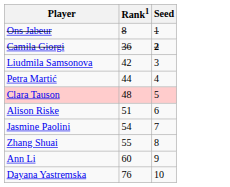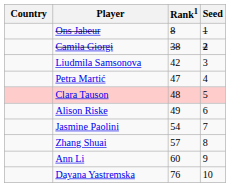+ column: Country
Camila Giorgi | Rank1: 36 -> 38
Petra Martić | Rank1: 44 -> 47
Alison Riske | Rank1: 51 -> 49
Zhang Shuai | Rank1: 55 -> 57
